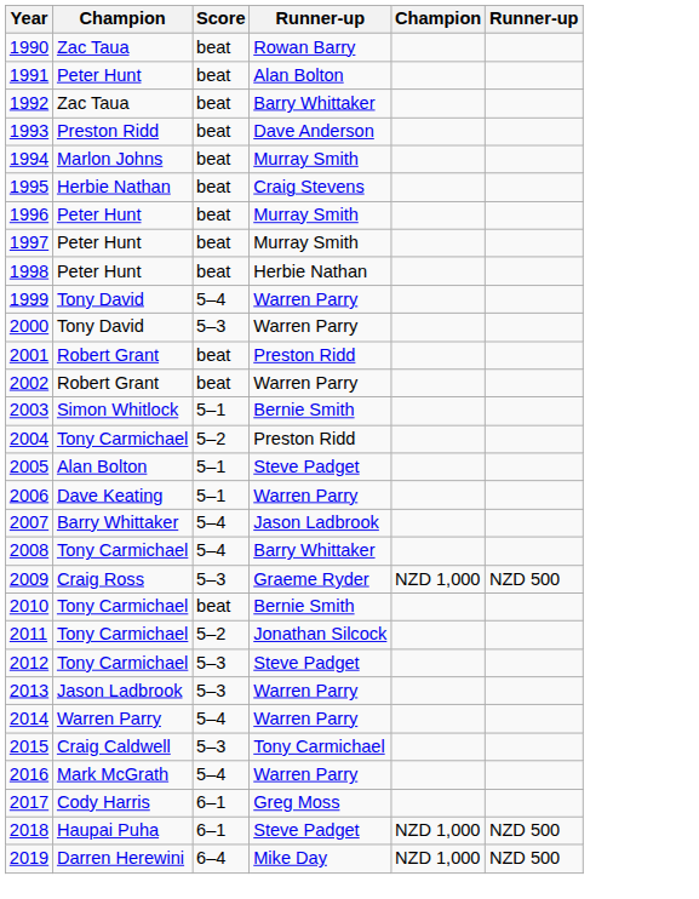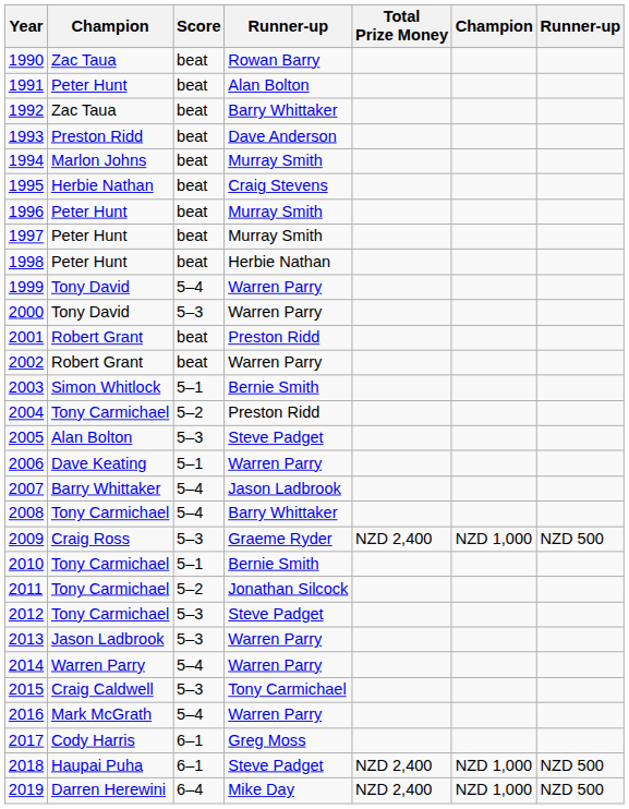+ column: Total Prize Money | NZD 2,400 | NZD 2,400 | NZD 2,400
2005 | Score: 5–1 -> 5–3
2010 | Score: beat -> 5–1
